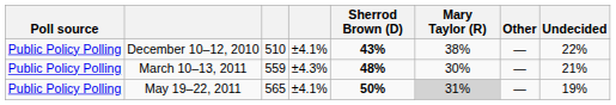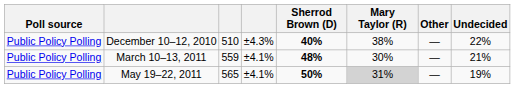December 10–12, 2010 | column 4: ±4.1% -> ±4.3%
December 10–12, 2010 | Sherrod Brown (D): 43% -> 40%
March 10–13, 2011 | column 4: ±4.3% -> ±4.1%
